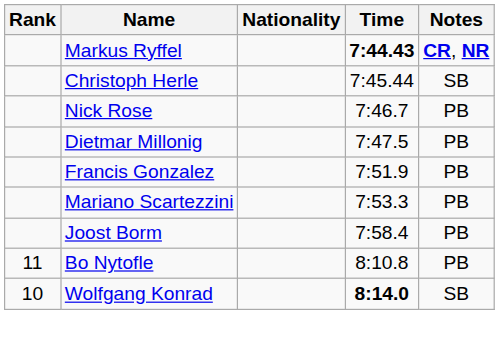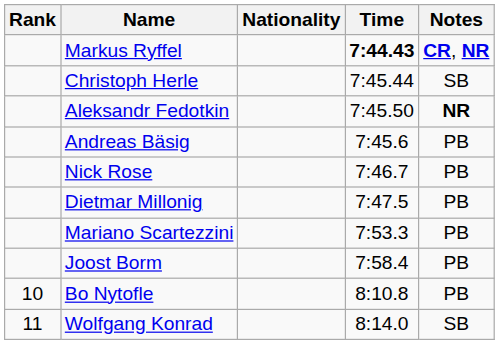+ row: Aleksandr Fedotkin | 7:45.50 | NR
+ row: Andreas Bäsig | 7:45.6 | PB
- row: Francis Gonzalez | 7:51.9 | PB
Bo Nytofle | Rank: 11 -> 10
Wolfgang Konrad | Rank: 10 -> 11
Wolfgang Konrad | Time: bold -> normal
